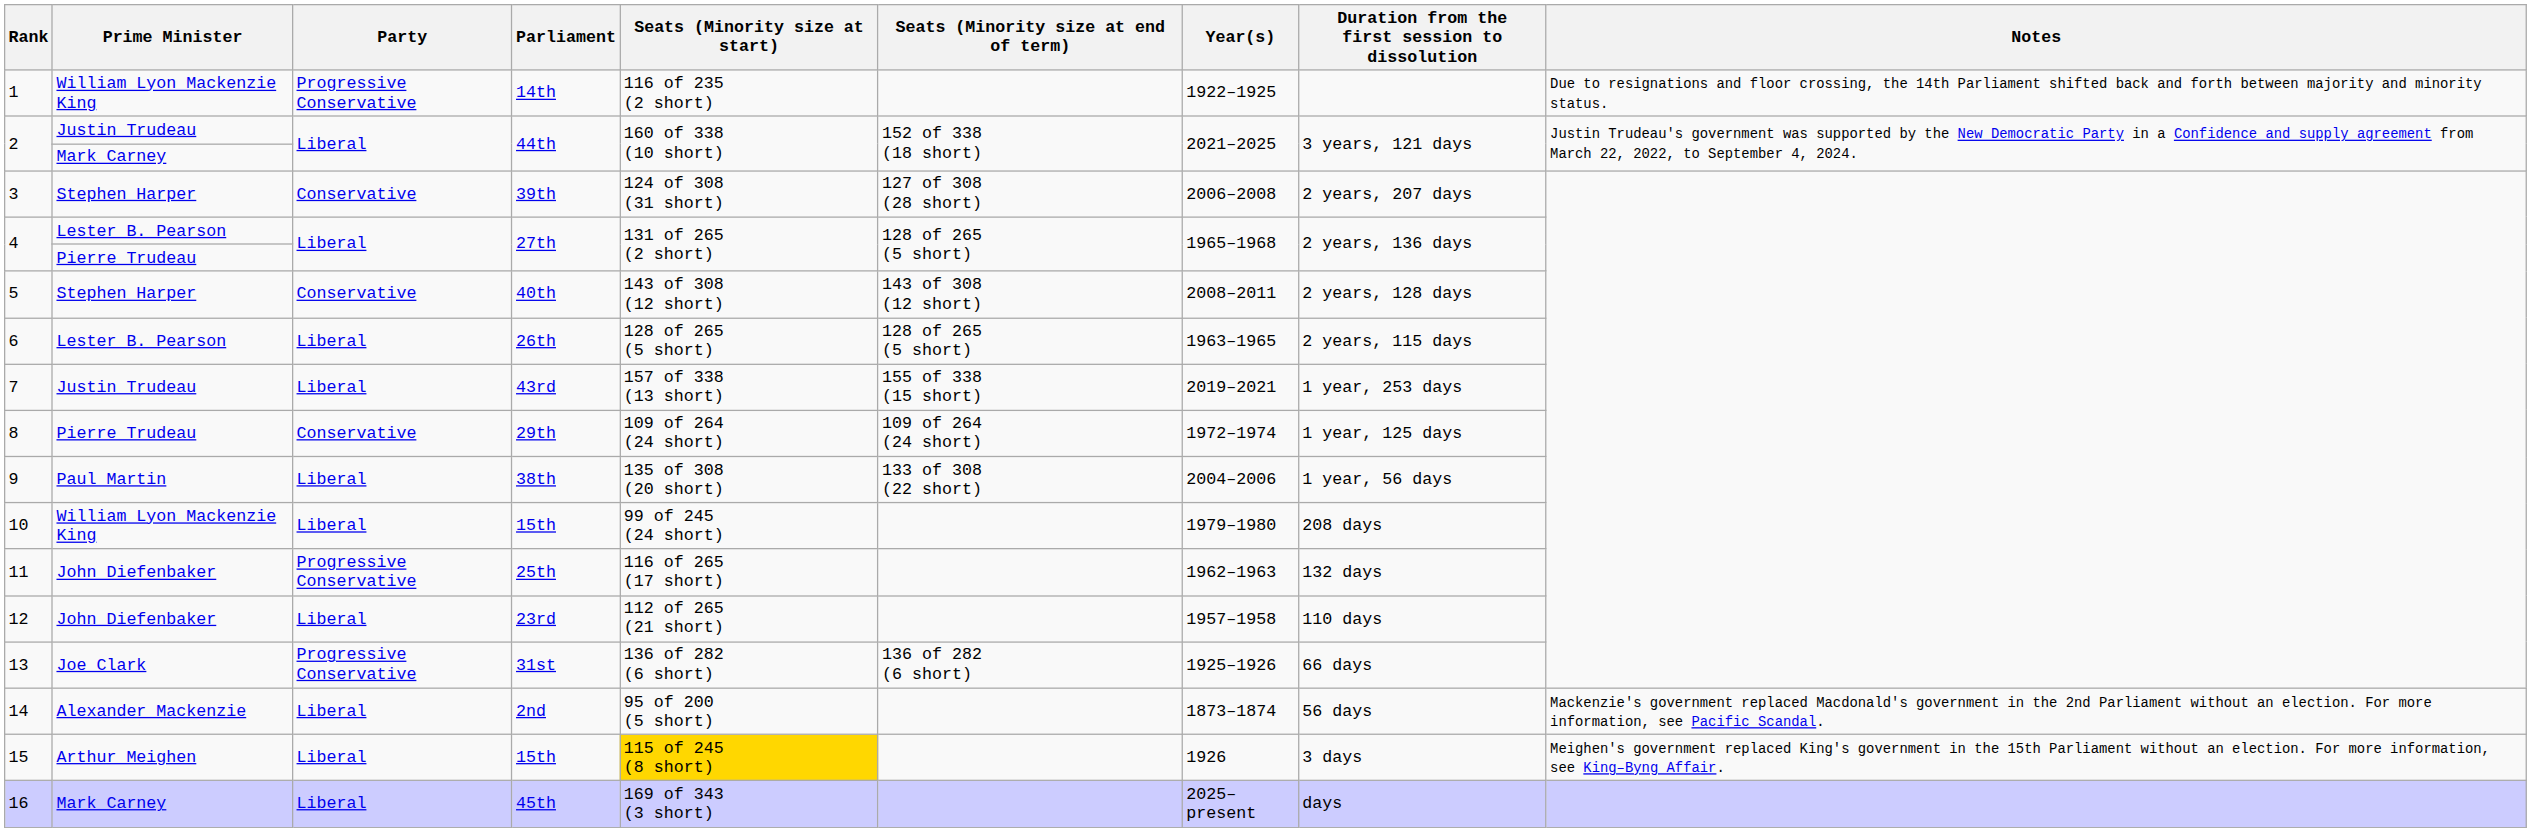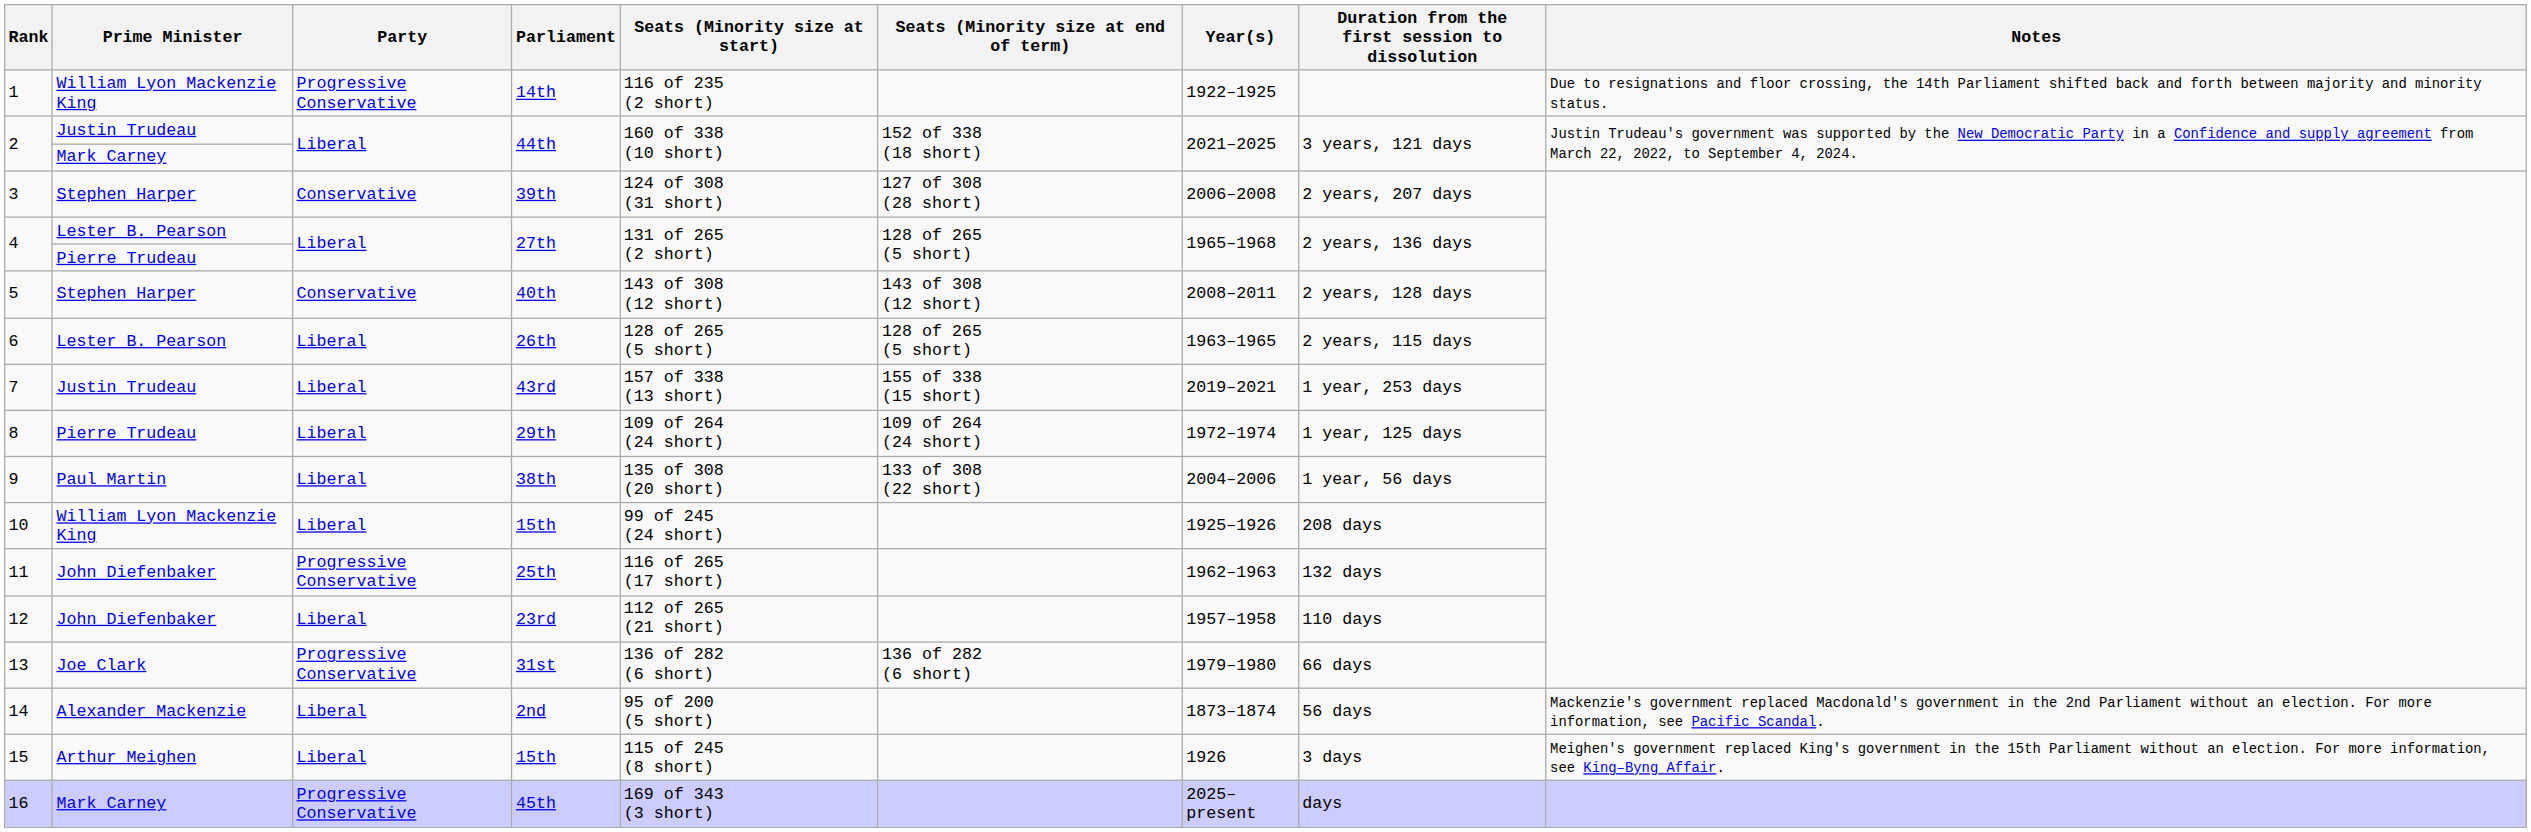8 | Party: Conservative -> Liberal
10 | Year(s): 1979–1980 -> 1925–1926
13 | Year(s): 1925–1926 -> 1979–1980
15 | Seats (Minority size at start): gold background -> no background
16 | Party: Liberal -> Progressive Conservative
